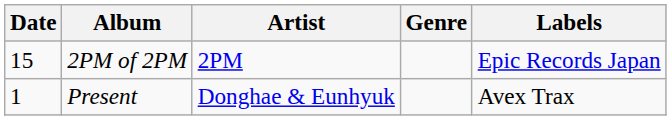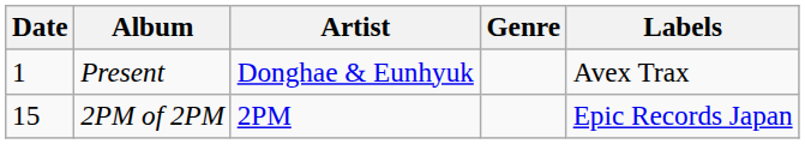rows swapped: Present <-> 2PM of 2PM
